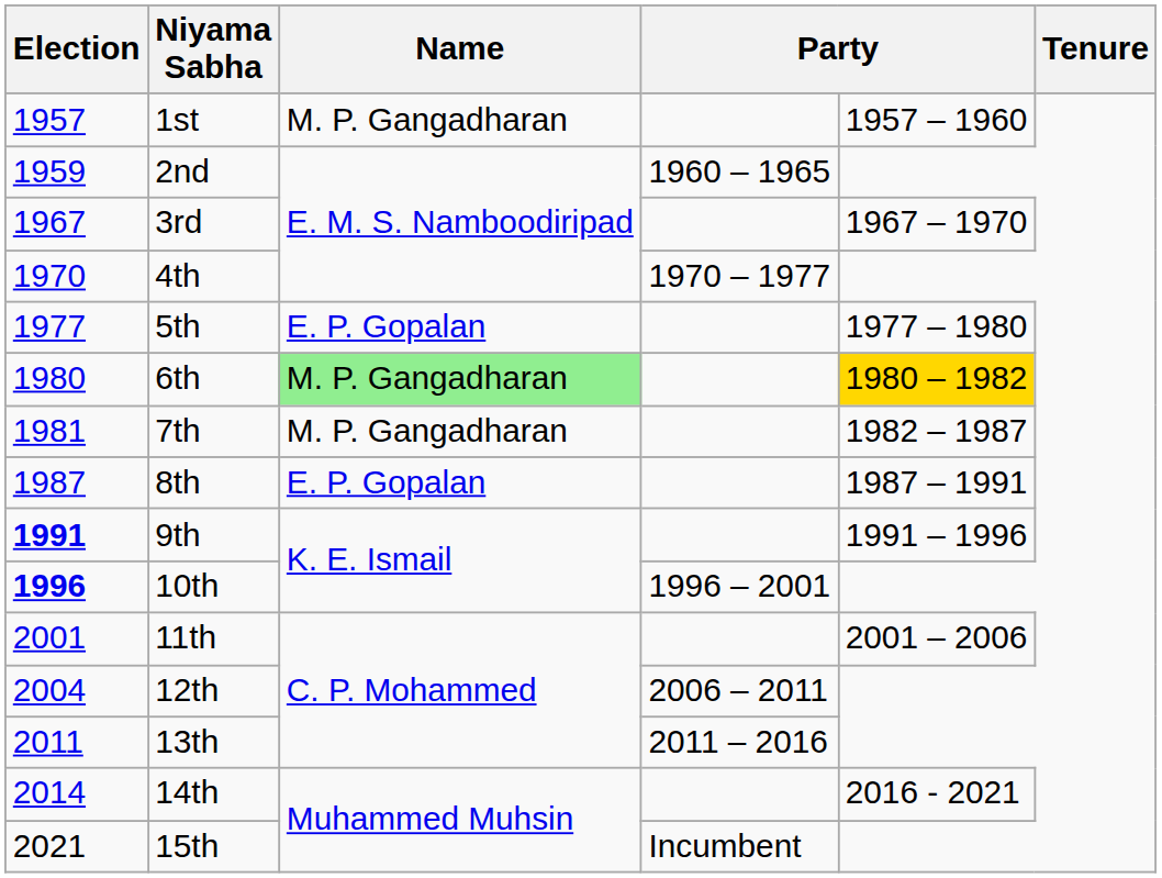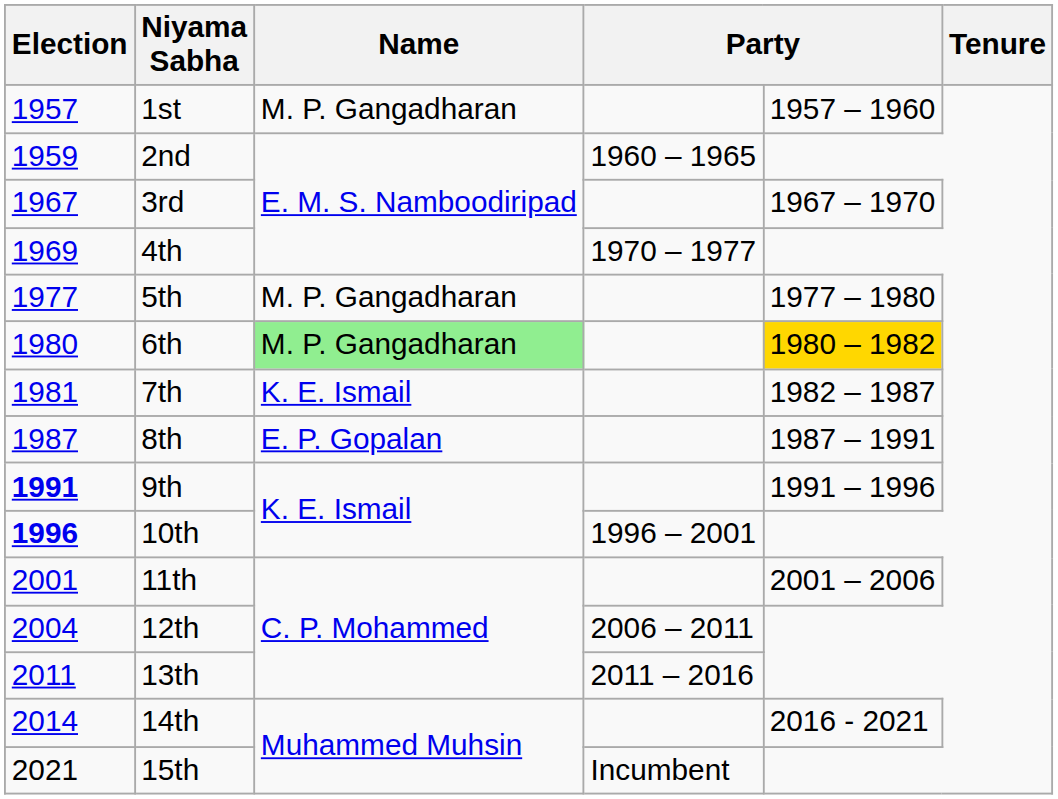4th | Election: 1970 -> 1969
5th | Name: E. P. Gopalan -> M. P. Gangadharan
7th | Name: M. P. Gangadharan -> K. E. Ismail
